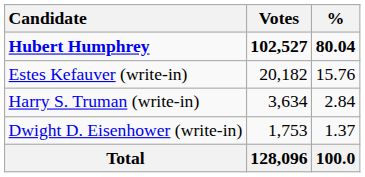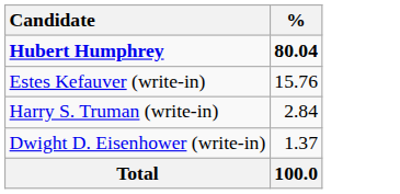- column: Votes | 102,527 | 20,182 | 3,634 | 1,753 | 128,096
